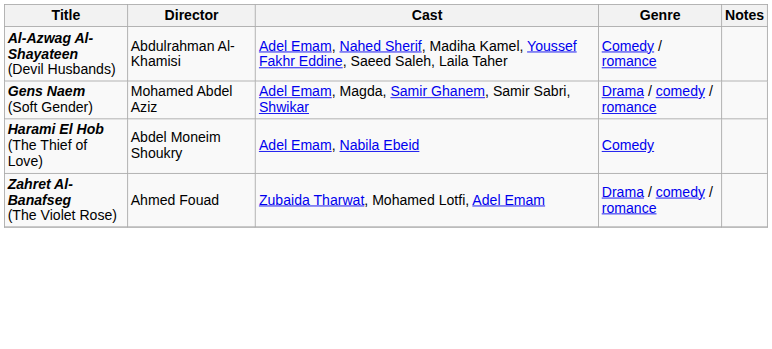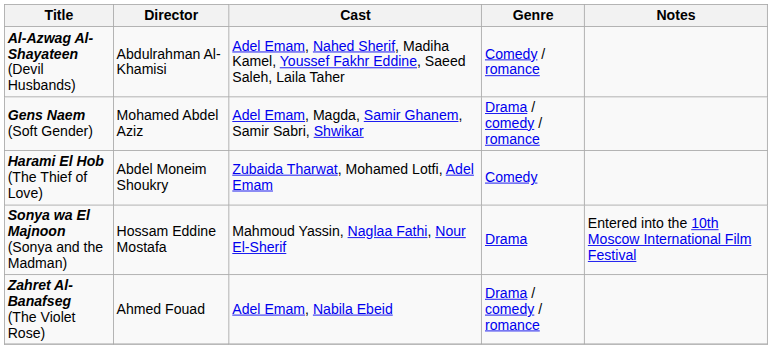Harami El Hob (The Thief of Love) | Cast: Adel Emam, Nabila Ebeid -> Zubaida Tharwat, Mohamed Lotfi, Adel Emam
+ row: Sonya wa El Majnoon (Sonya and the Madman) | Hossam Eddine Mostafa | Mahmoud Yassin, Naglaa Fathi, Nour El-Sherif | Drama | Entered into the 10th Moscow International Film Festival
Zahret Al-Banafseg (The Violet Rose) | Cast: Zubaida Tharwat, Mohamed Lotfi, Adel Emam -> Adel Emam, Nabila Ebeid
